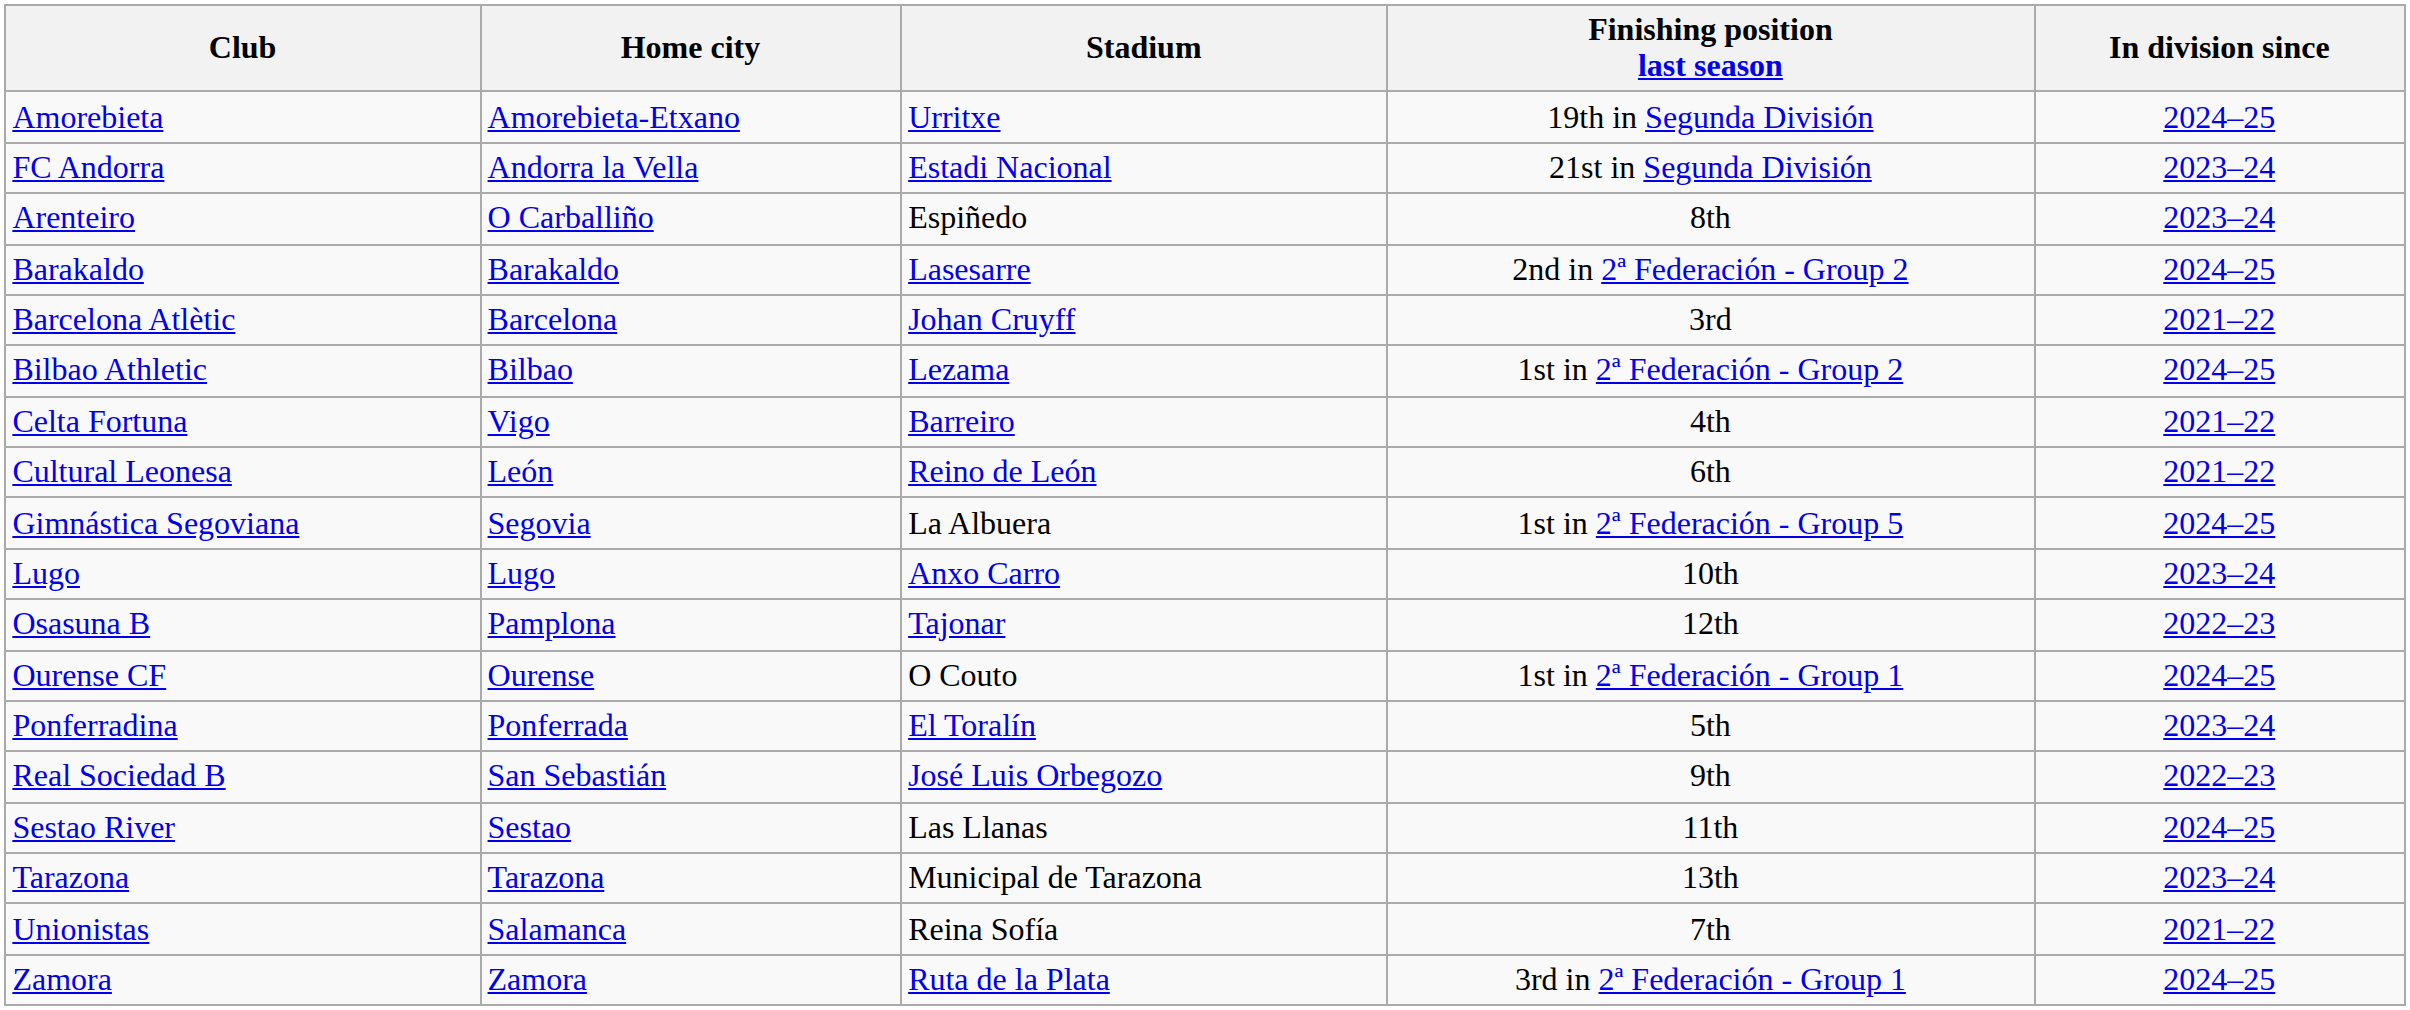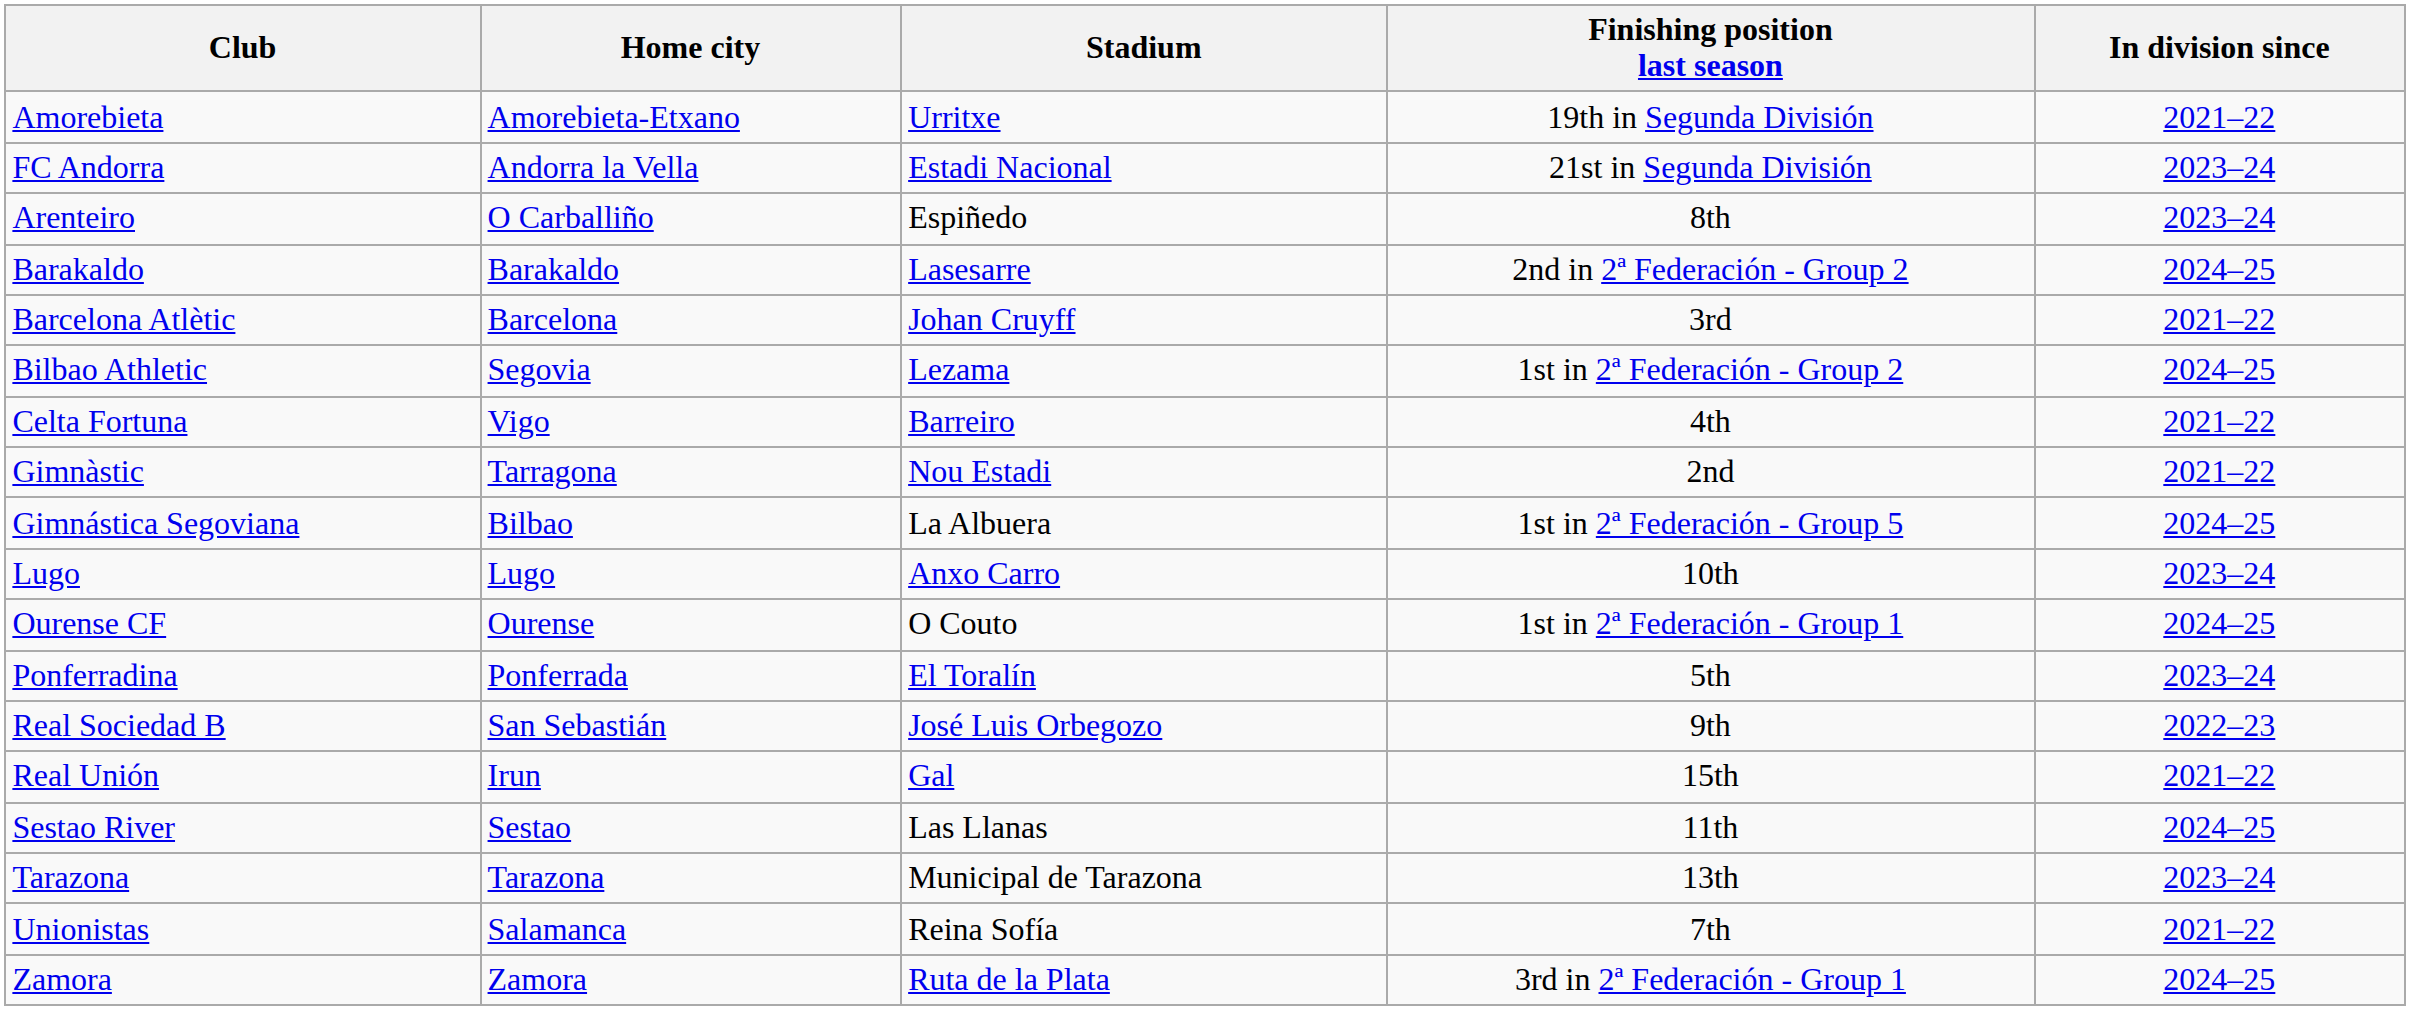Amorebieta | In division since: 2024–25 -> 2021–22
Bilbao Athletic | Home city: Bilbao -> Segovia
- row: Cultural Leonesa | León | Reino de León | 6th | 2021–22
+ row: Gimnàstic | Tarragona | Nou Estadi | 2nd | 2021–22
Gimnástica Segoviana | Home city: Segovia -> Bilbao
- row: Osasuna B | Pamplona | Tajonar | 12th | 2022–23
+ row: Real Unión | Irun | Gal | 15th | 2021–22
